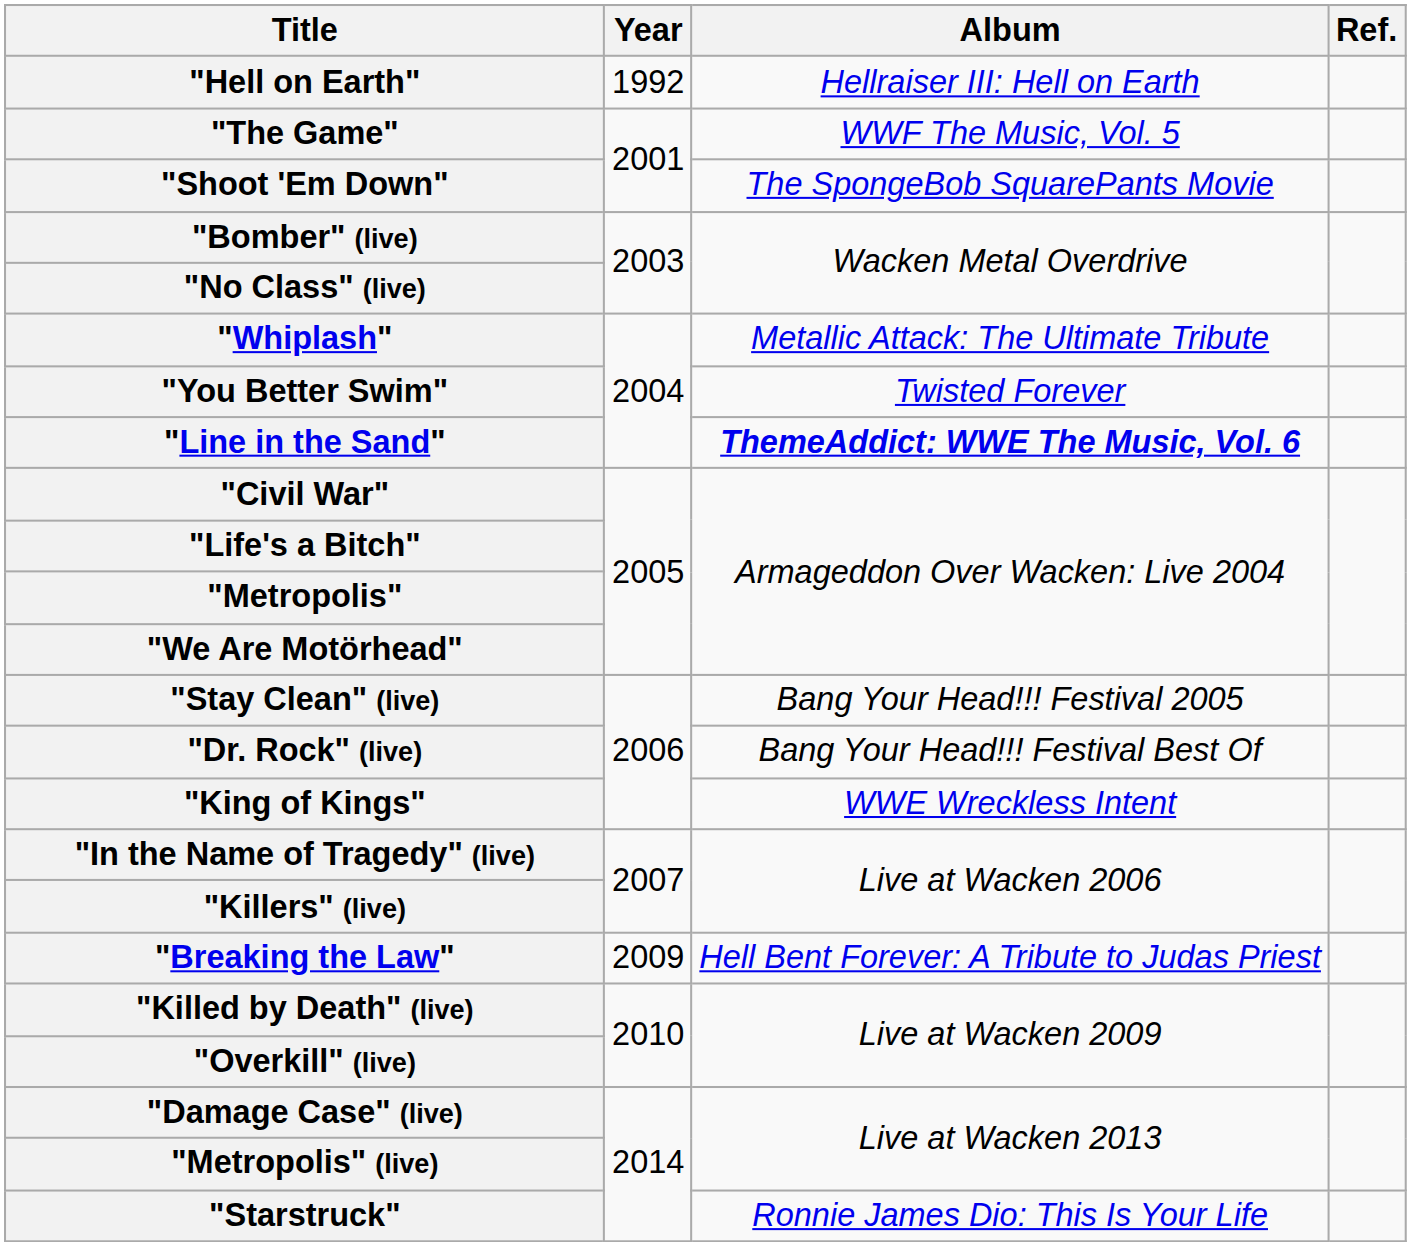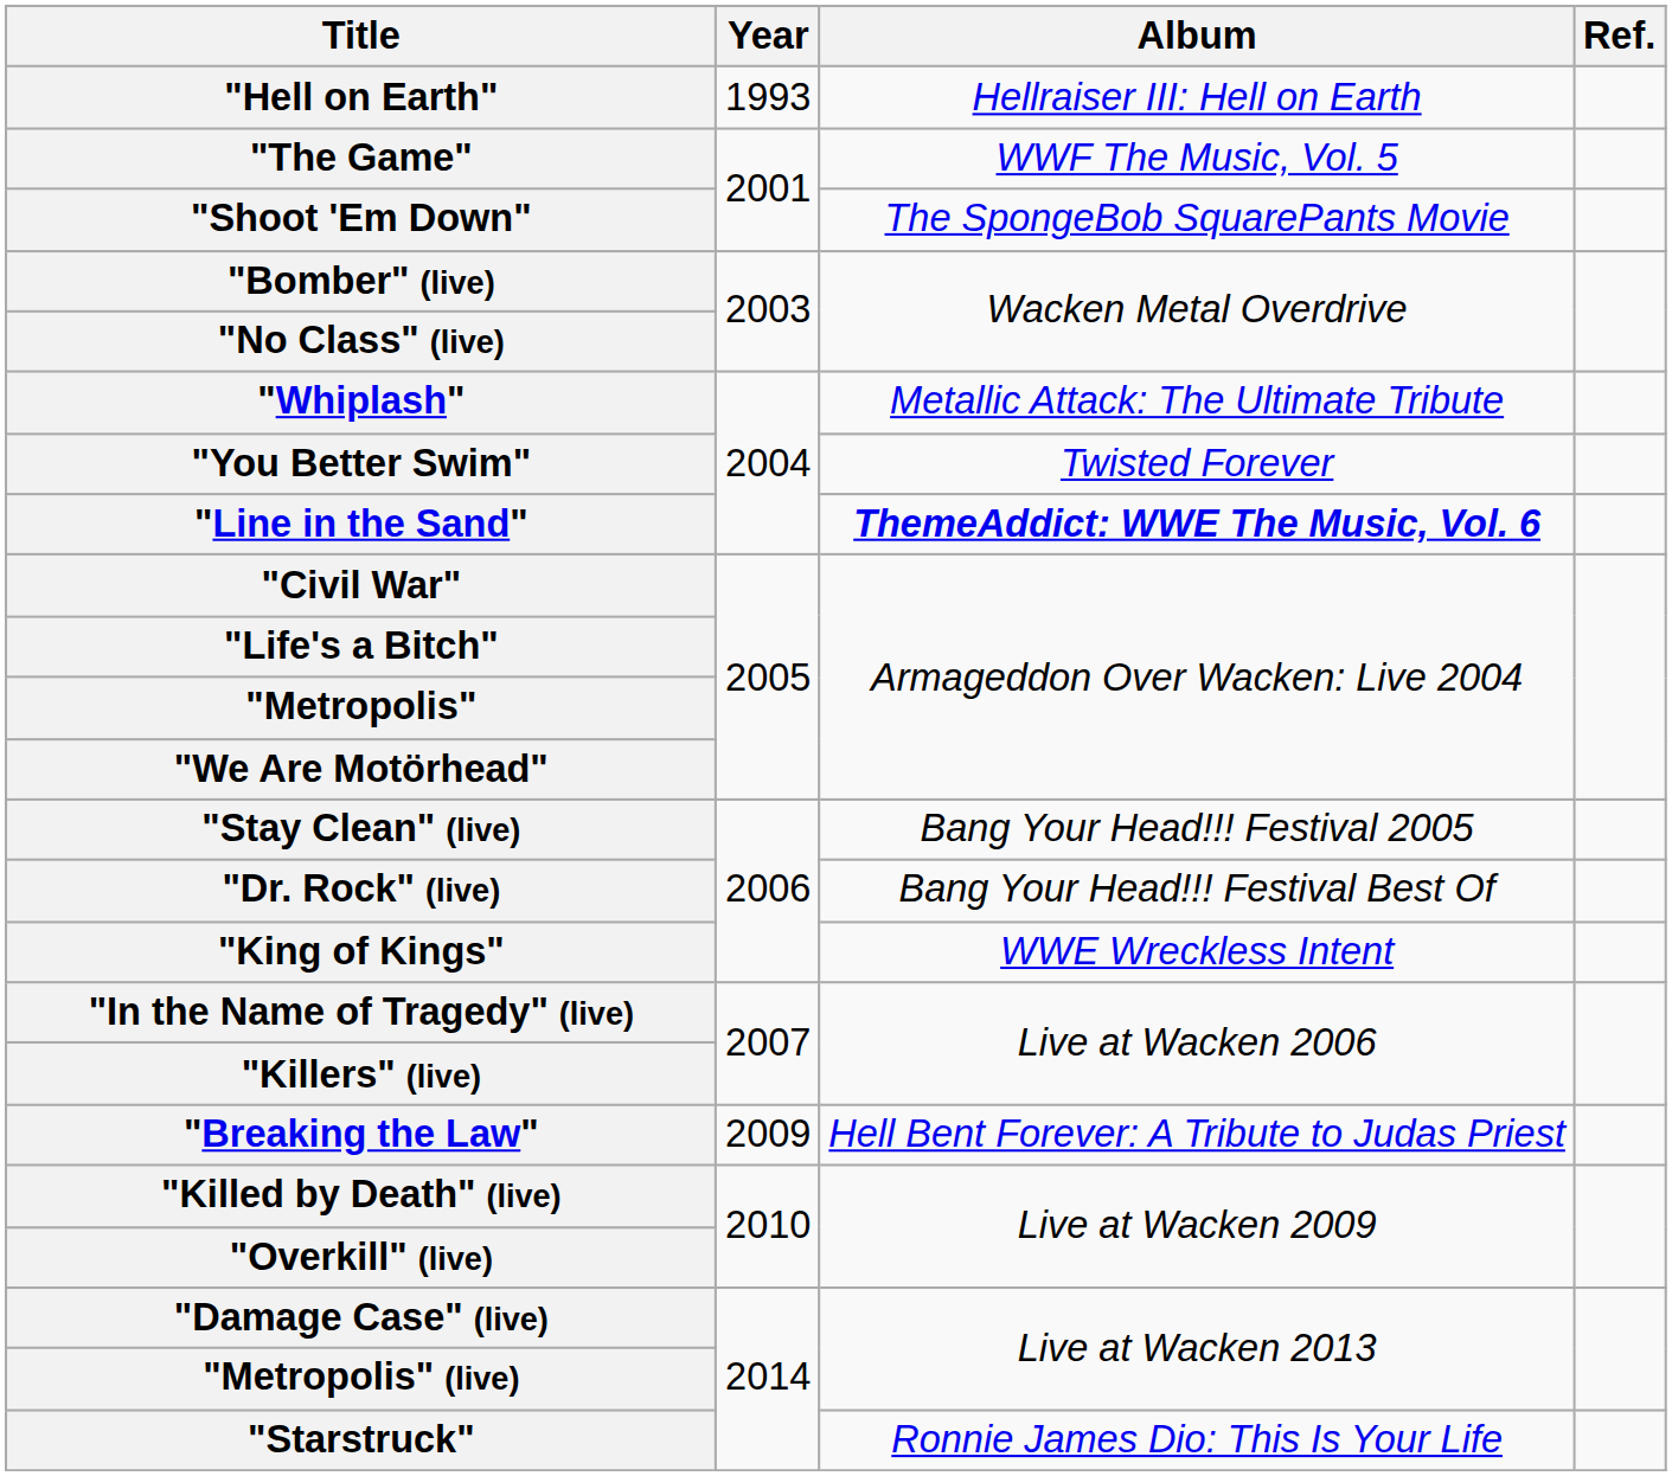"Hell on Earth" | Year: 1992 -> 1993
